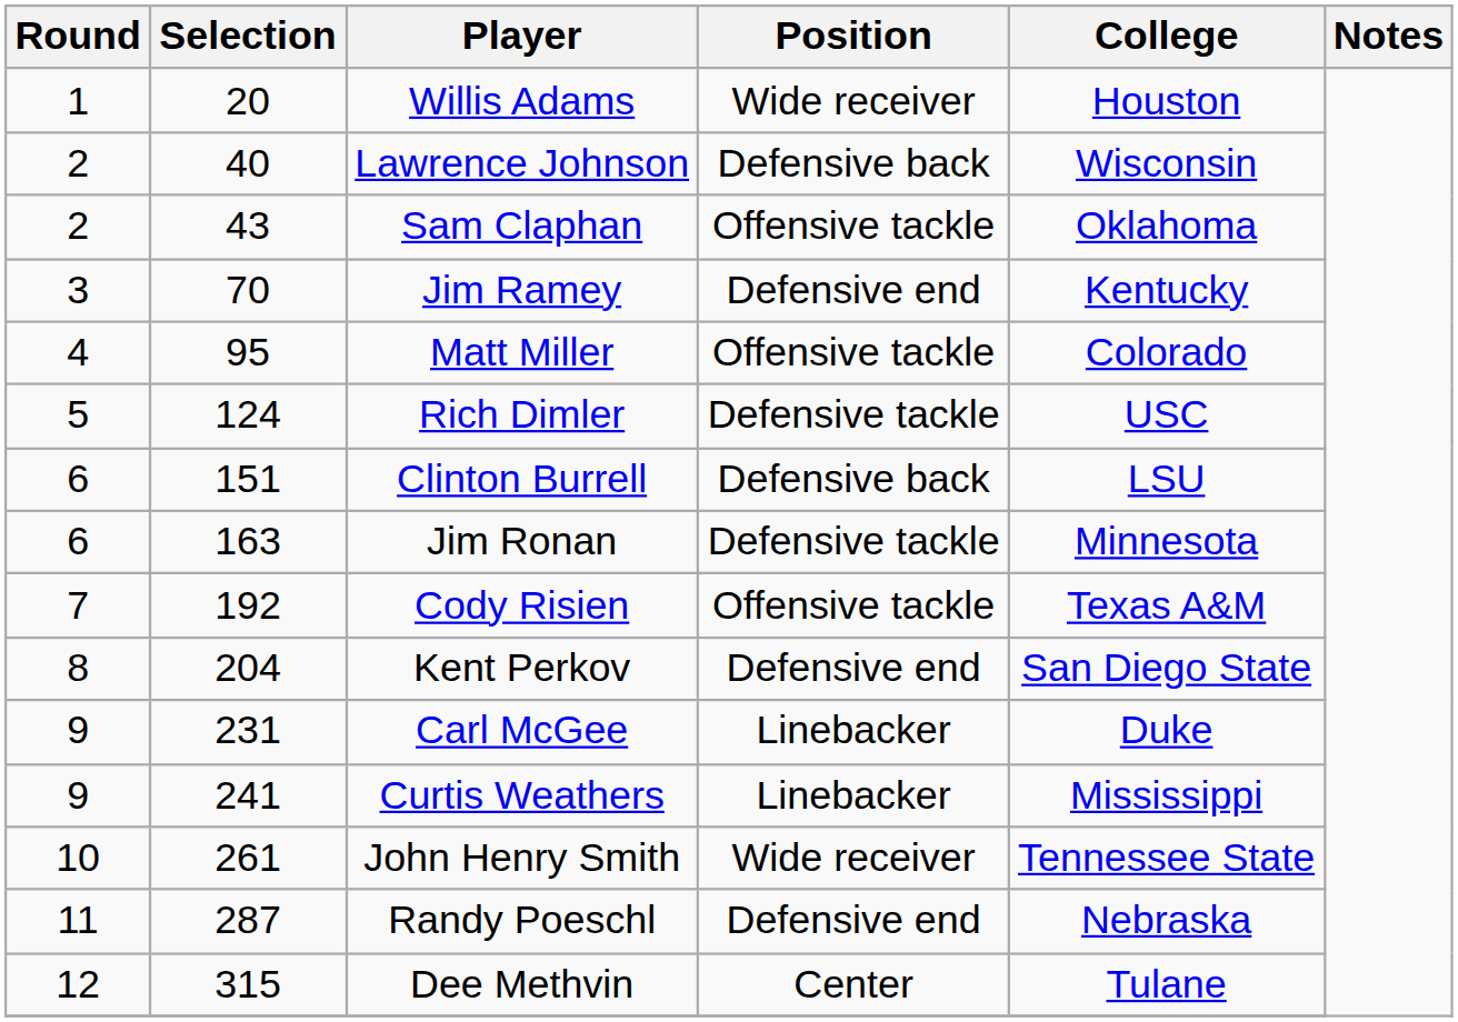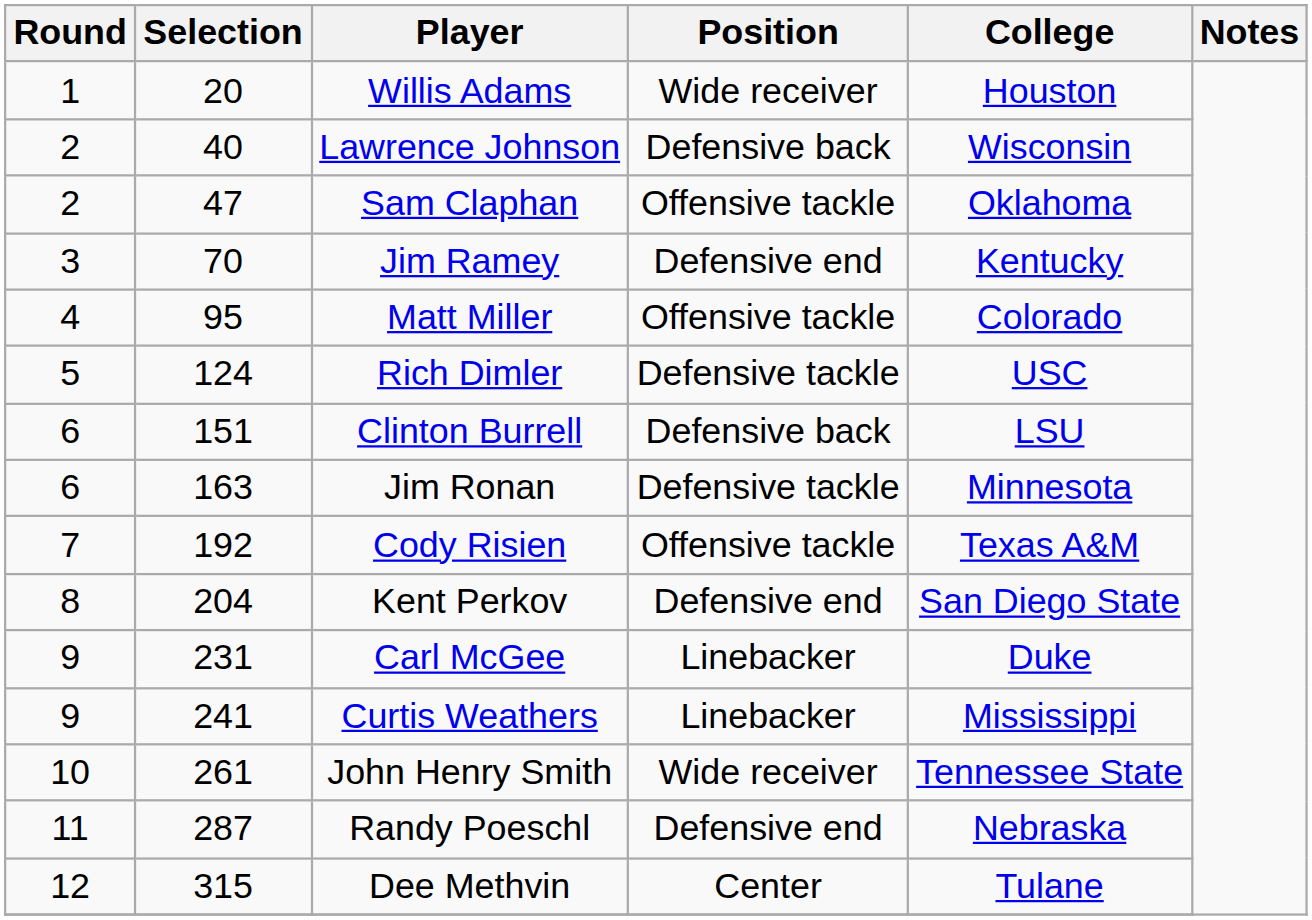Sam Claphan | Selection: 43 -> 47
